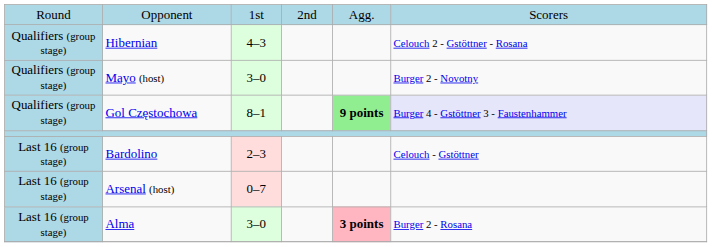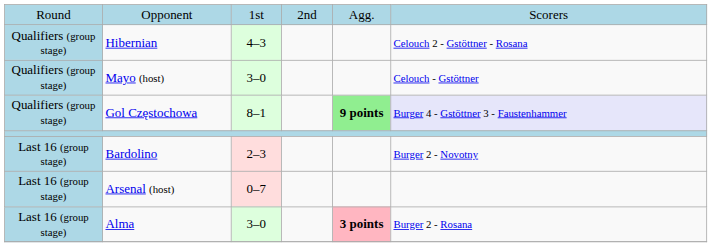Mayo (host) | column 6: Burger 2 - Novotny -> Celouch - Gstöttner
Bardolino | column 6: Celouch - Gstöttner -> Burger 2 - Novotny
